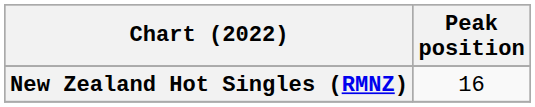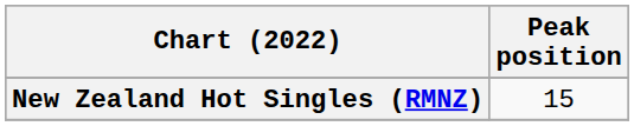New Zealand Hot Singles (RMNZ) | Peak position: 16 -> 15
